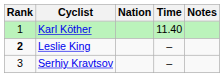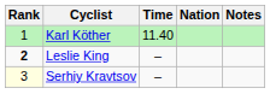columns swapped: Nation <-> Time
Serhiy Kravtsov | Rank: no background -> lightyellow background
